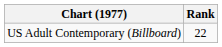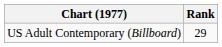US Adult Contemporary (Billboard) | Rank: 22 -> 29
